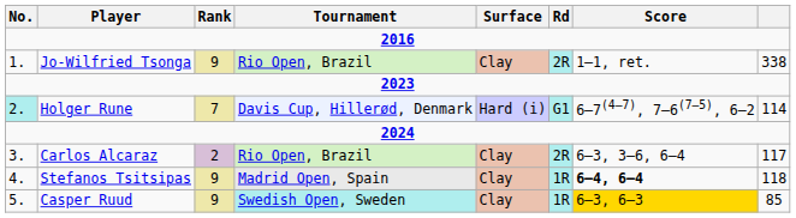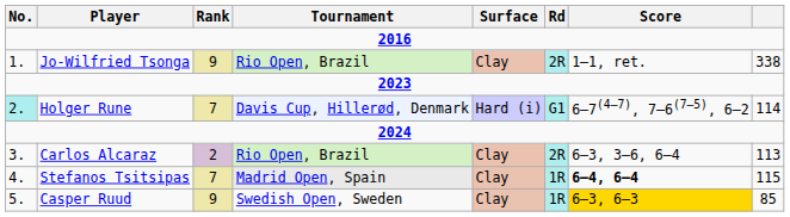Carlos Alcaraz | column 8: 117 -> 113
Stefanos Tsitsipas | Rank: 9 -> 7
Stefanos Tsitsipas | column 8: 118 -> 115
Casper Ruud | Tournament: paleturquoise background -> no background
